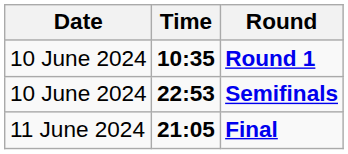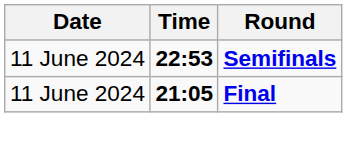- row: 10 June 2024 | 10:35 | Round 1
Semifinals | Date: 10 June 2024 -> 11 June 2024
